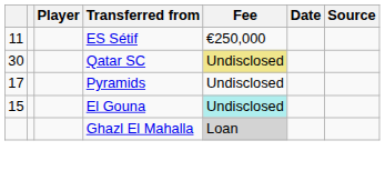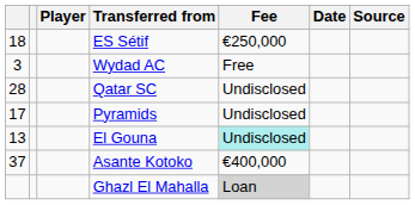ES Sétif | column 1: 11 -> 18
+ row: 3 | Wydad AC | Free
Qatar SC | column 1: 30 -> 28
Qatar SC | Fee: khaki background -> no background
El Gouna | column 1: 15 -> 13
+ row: 37 | Asante Kotoko | €400,000
